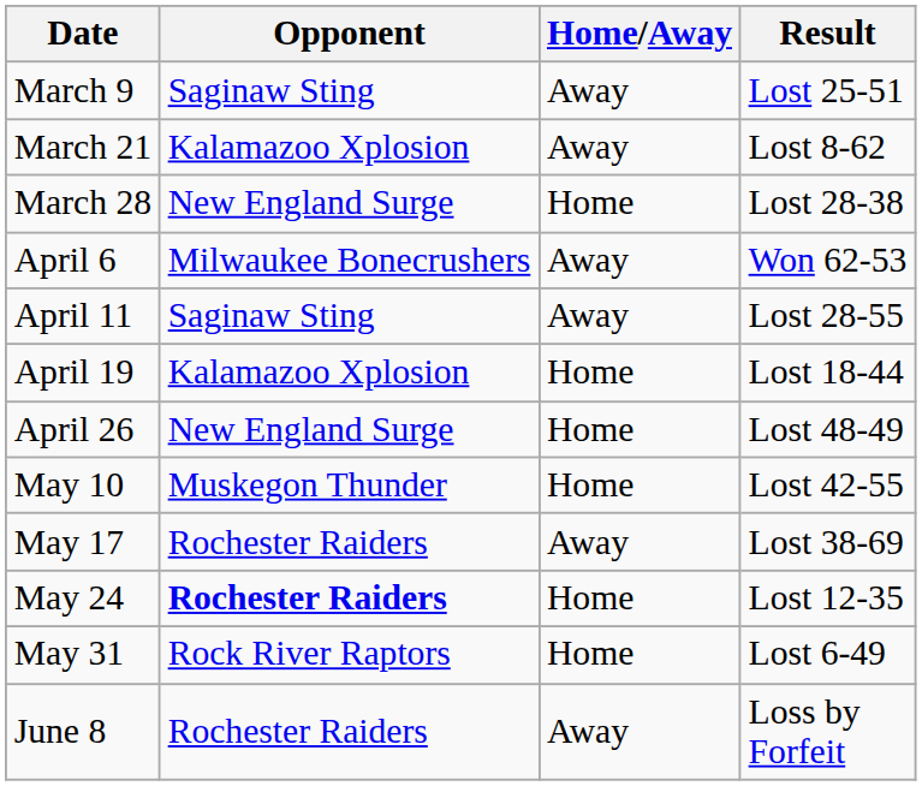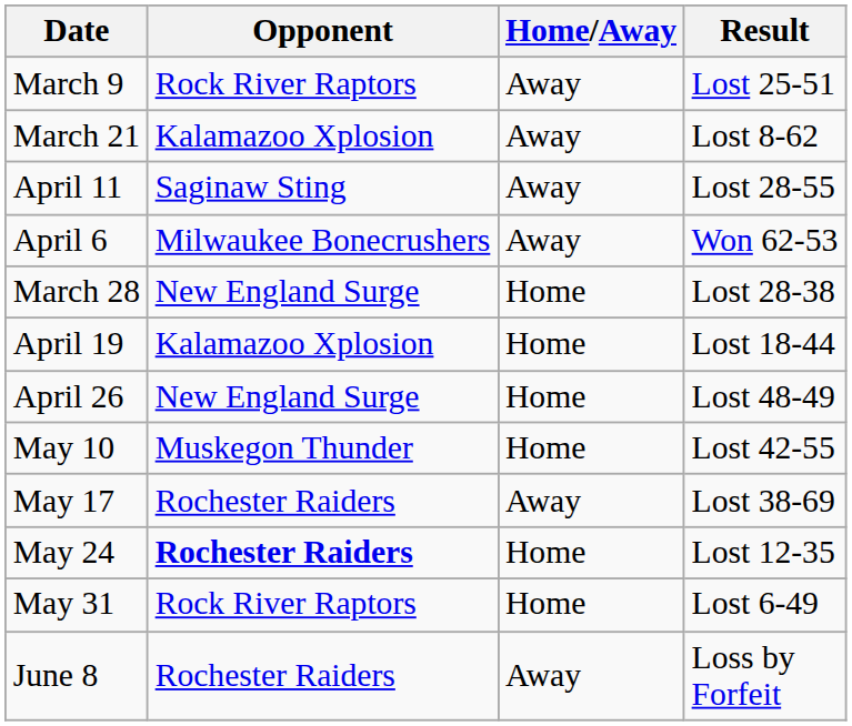March 9 | Opponent: Saginaw Sting -> Rock River Raptors
rows swapped: March 28 <-> April 11
